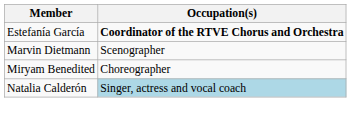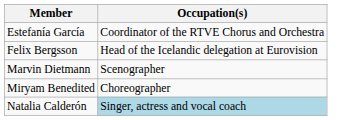Estefanía García | Occupation(s): bold -> normal
+ row: Felix Bergsson | Head of the Icelandic delegation at Eurovision
